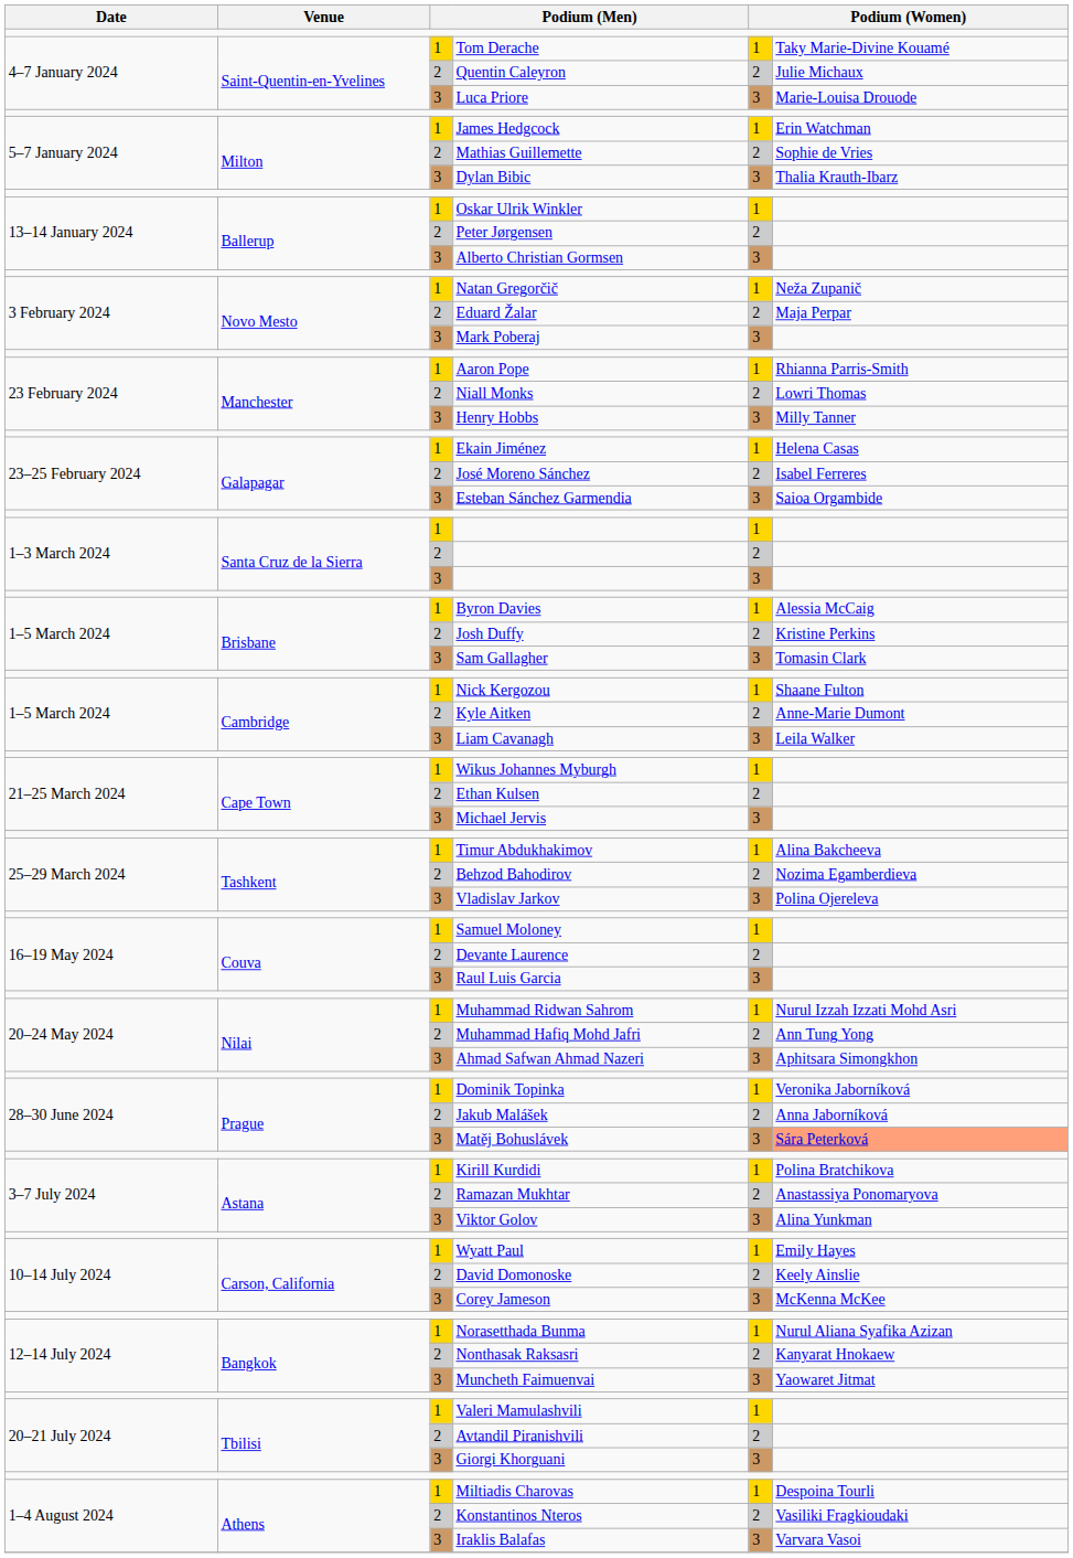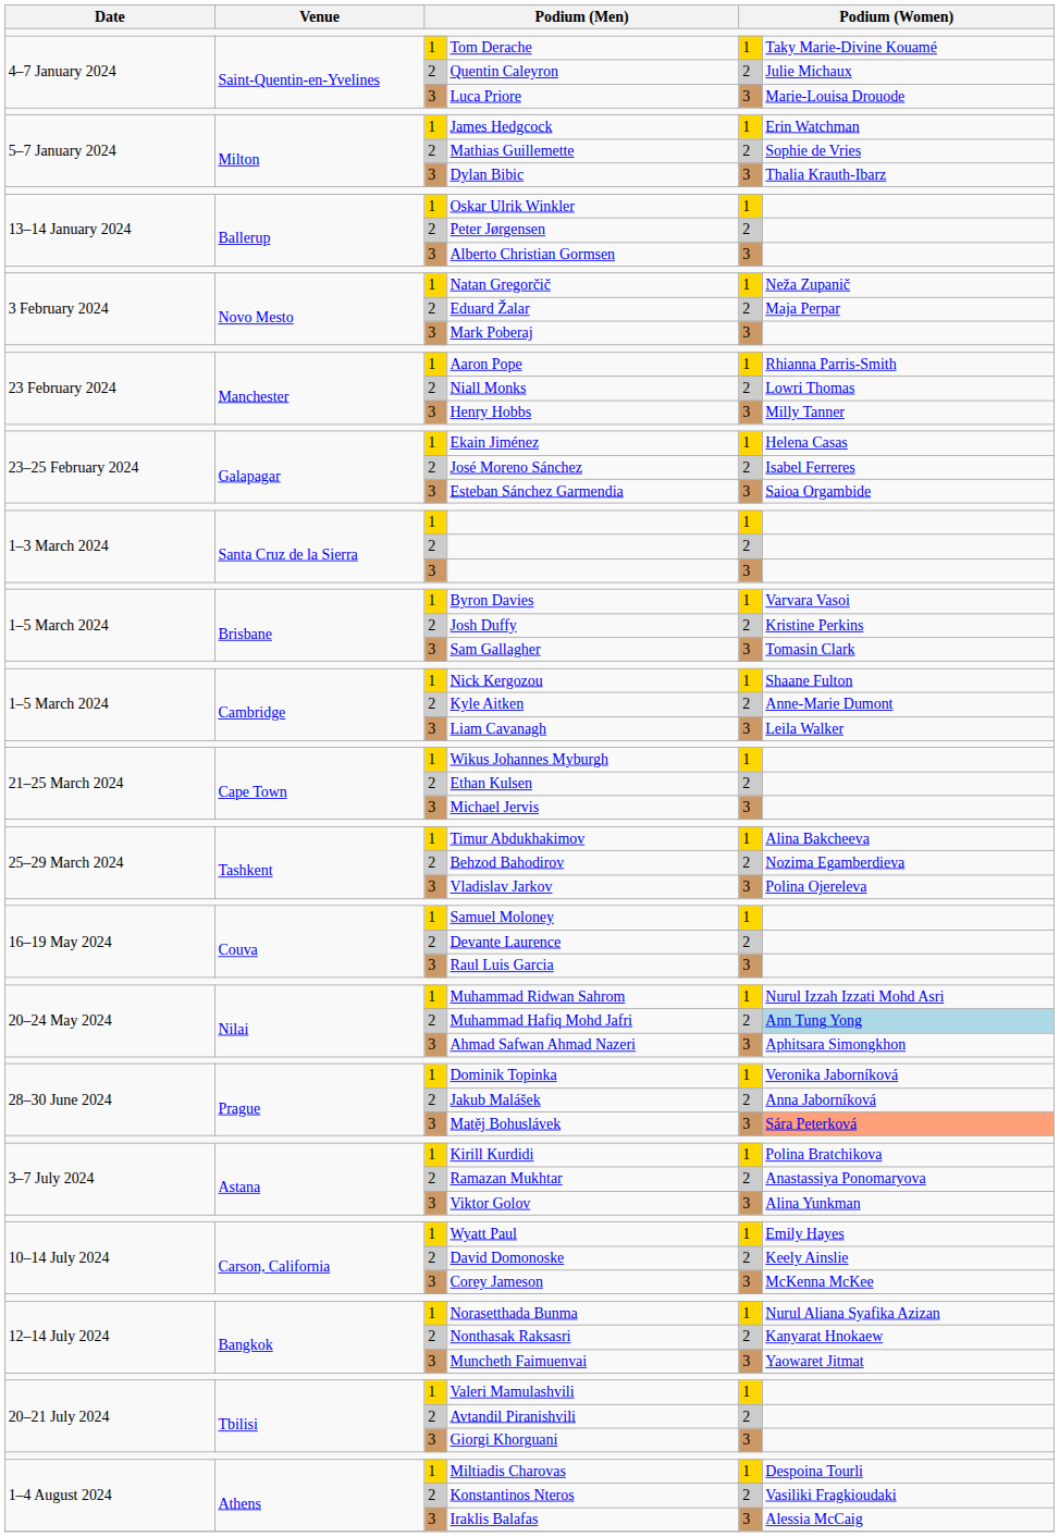Byron Davies | column 6: Alessia McCaig -> Varvara Vasoi
Muhammad Hafiq Mohd Jafri | column 6: no background -> lightblue background
Iraklis Balafas | column 6: Varvara Vasoi -> Alessia McCaig
